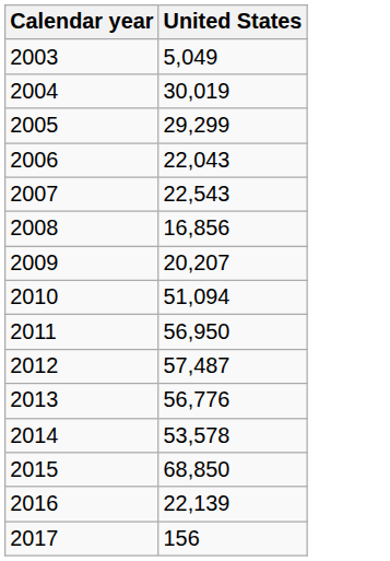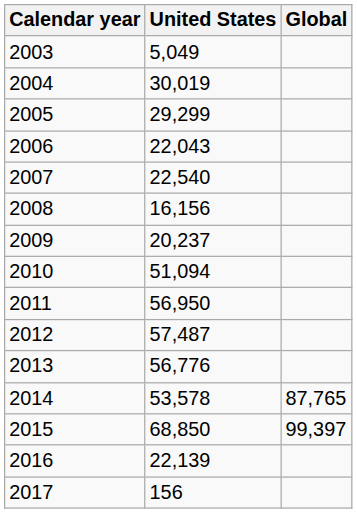+ column: Global | 87,765 | 99,397
2007 | United States: 22,543 -> 22,540
2008 | United States: 16,856 -> 16,156
2009 | United States: 20,207 -> 20,237
